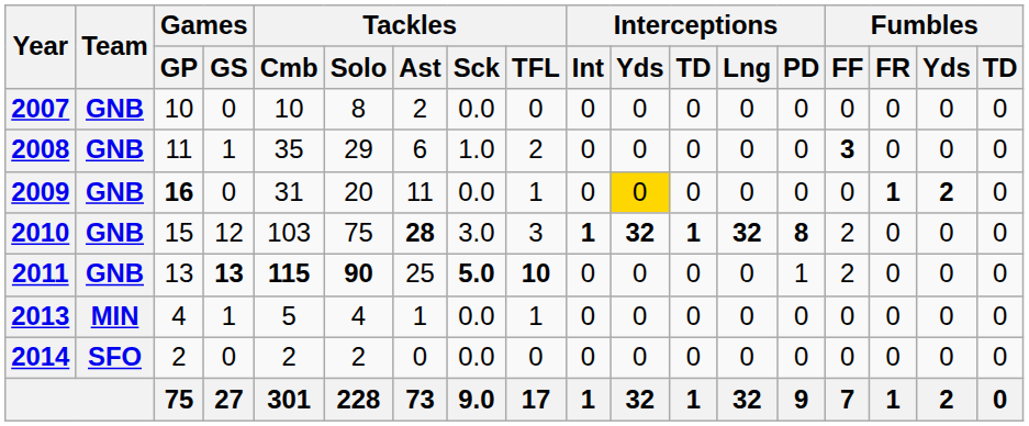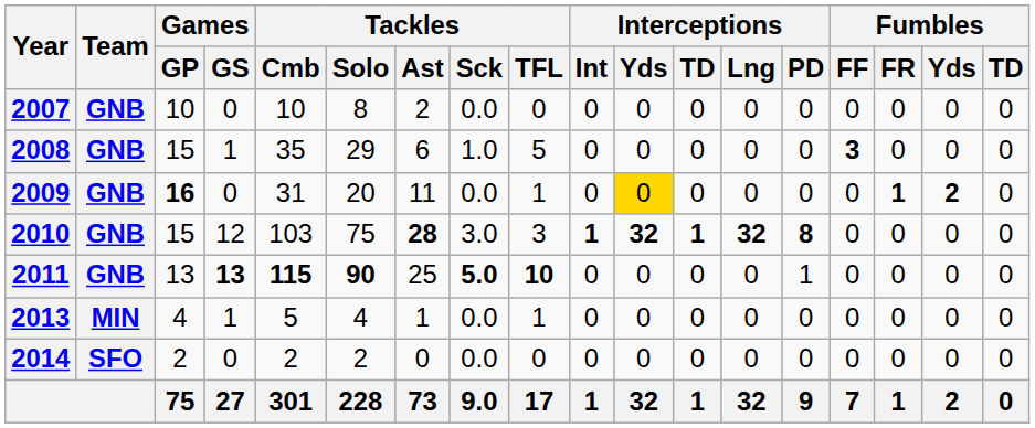2008 | Games / GP: 11 -> 15
2008 | Tackles / TFL: 2 -> 5
2010 | Fumbles / FF: 2 -> 0
2011 | Fumbles / FF: 2 -> 0
